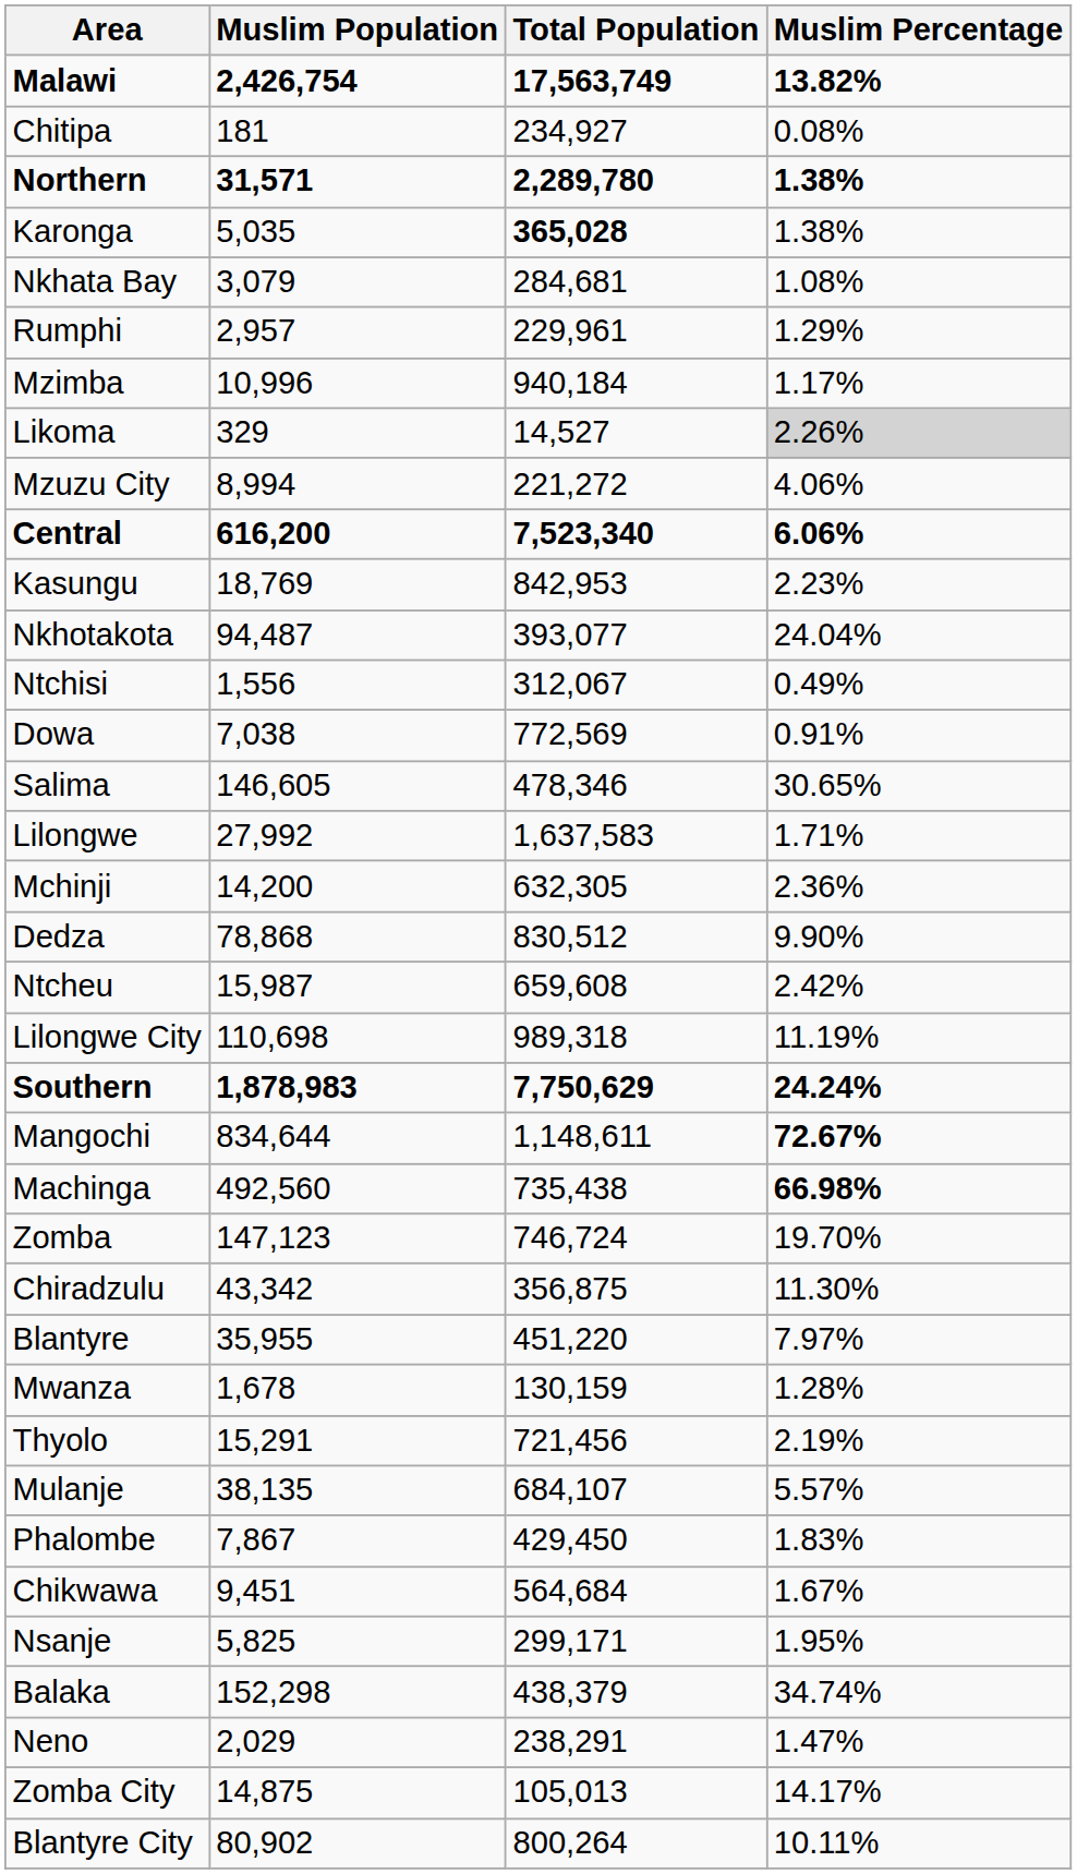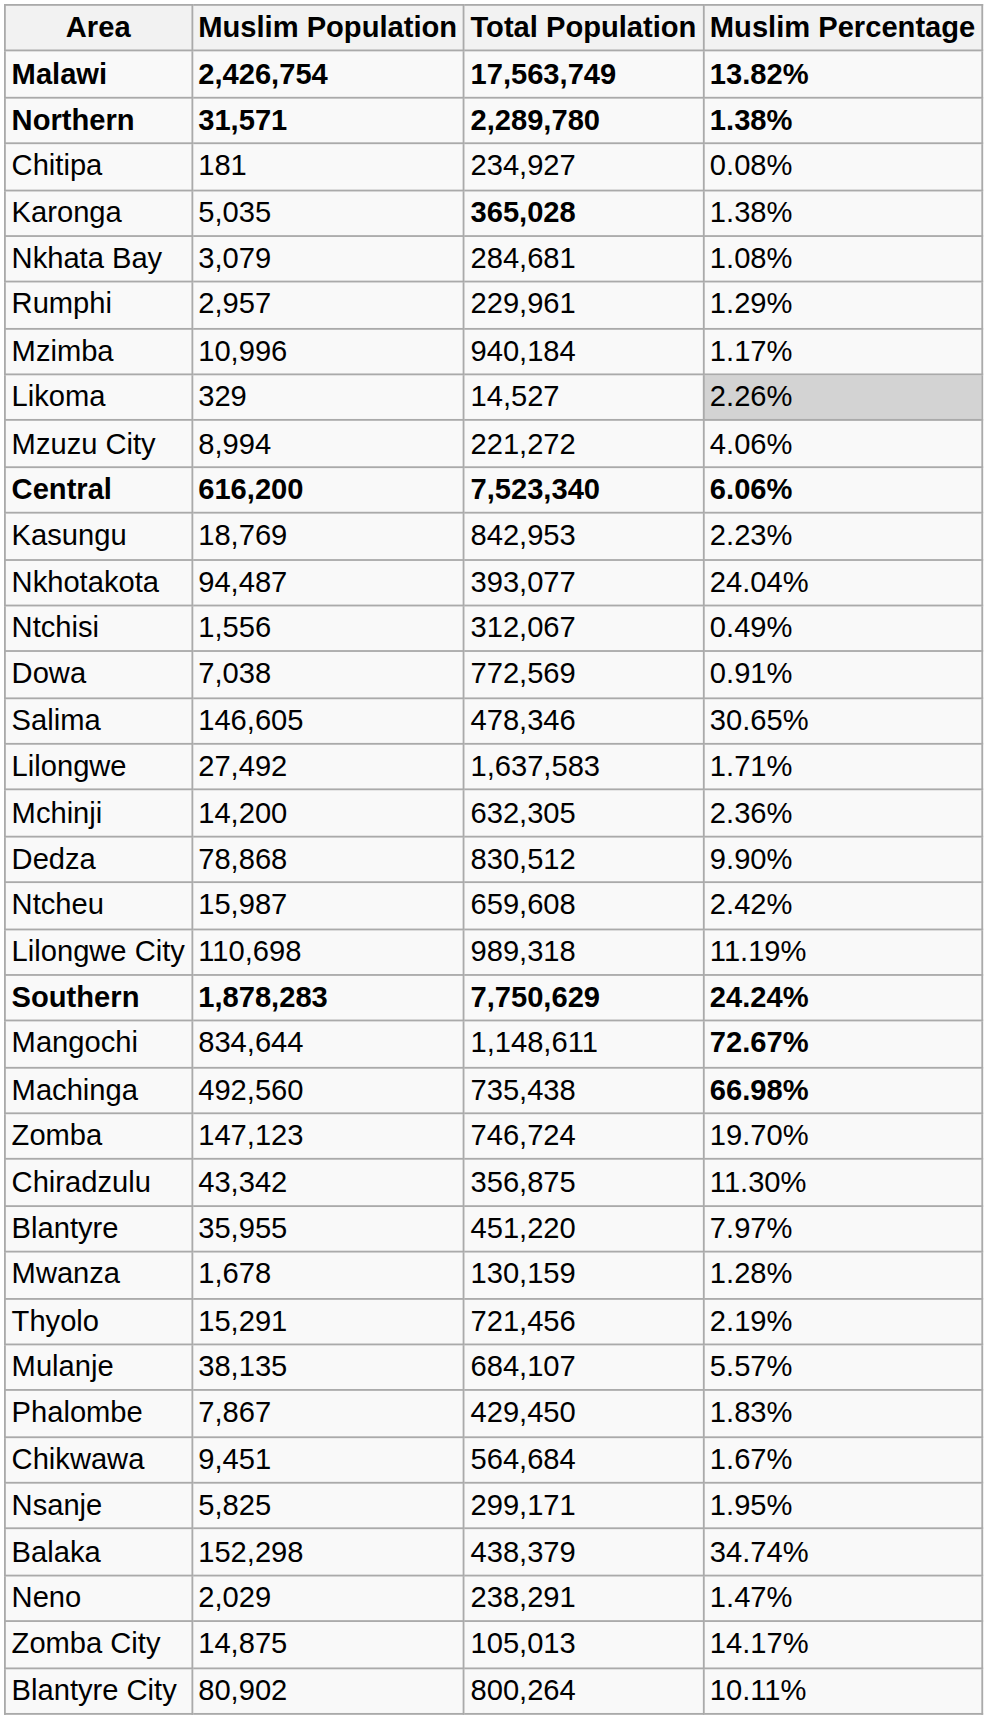rows swapped: Northern <-> Chitipa
Lilongwe | Muslim Population: 27,992 -> 27,492
Southern | Muslim Population: 1,878,983 -> 1,878,283
